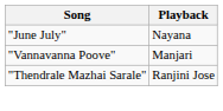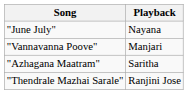+ row: "Azhagana Maatram" | Saritha
